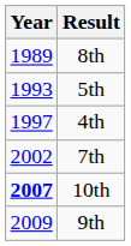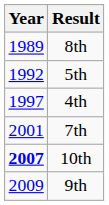5th | Year: 1993 -> 1992
7th | Year: 2002 -> 2001
